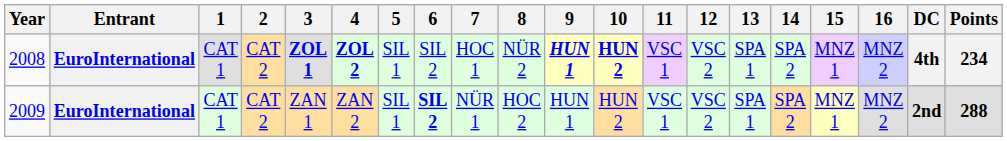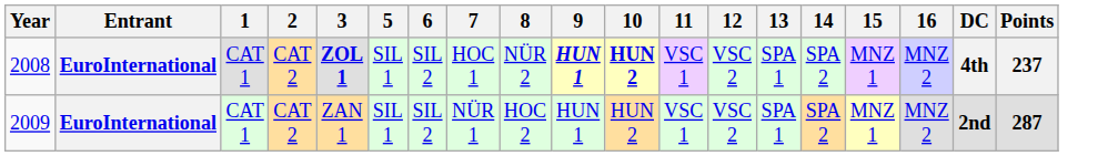- column: 4 | ZOL 2 | ZAN 2
2008 | Points: 234 -> 237
2009 | 6: bold -> normal
2009 | Points: 288 -> 287
